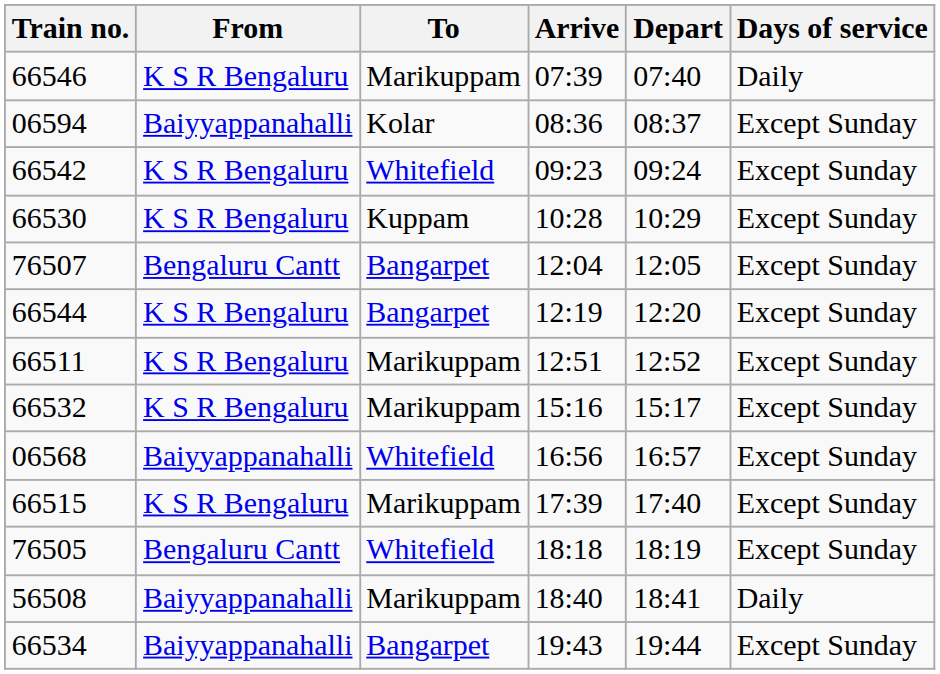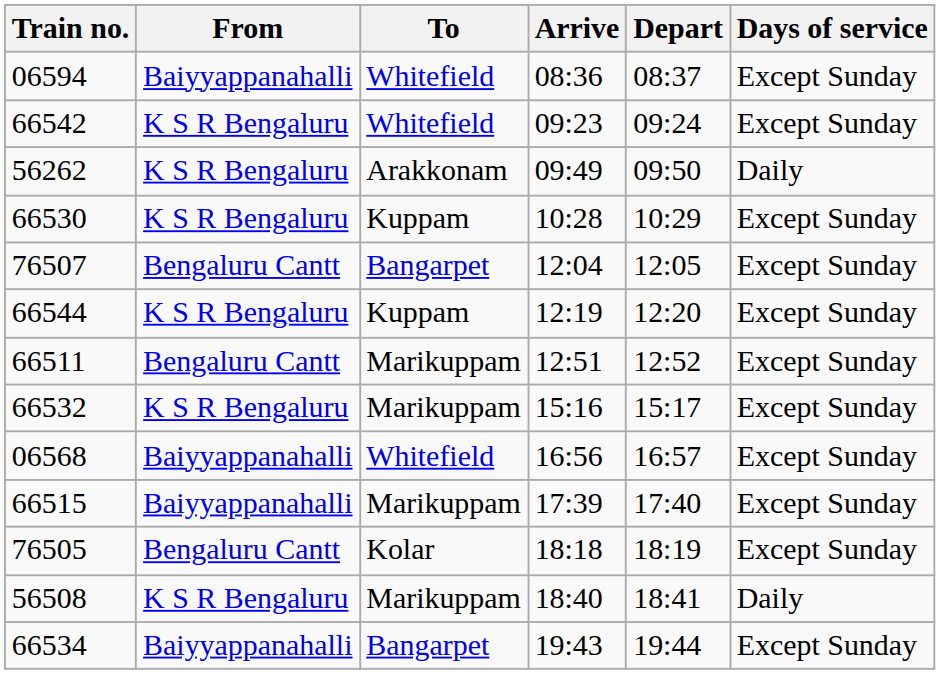- row: 66546 | K S R Bengaluru | Marikuppam | 07:39 | 07:40 | Daily
06594 | To: Kolar -> Whitefield
+ row: 56262 | K S R Bengaluru | Arakkonam | 09:49 | 09:50 | Daily
66544 | To: Bangarpet -> Kuppam
66511 | From: K S R Bengaluru -> Bengaluru Cantt
66515 | From: K S R Bengaluru -> Baiyyappanahalli
76505 | To: Whitefield -> Kolar
56508 | From: Baiyyappanahalli -> K S R Bengaluru
